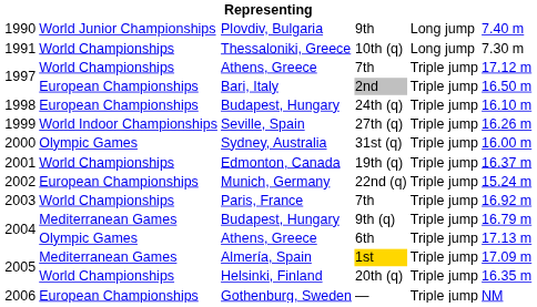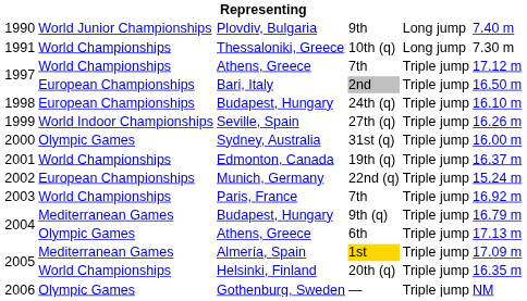— | column 2: European Championships -> Olympic Games
